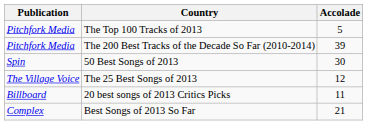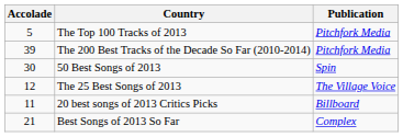columns swapped: Publication <-> Accolade
